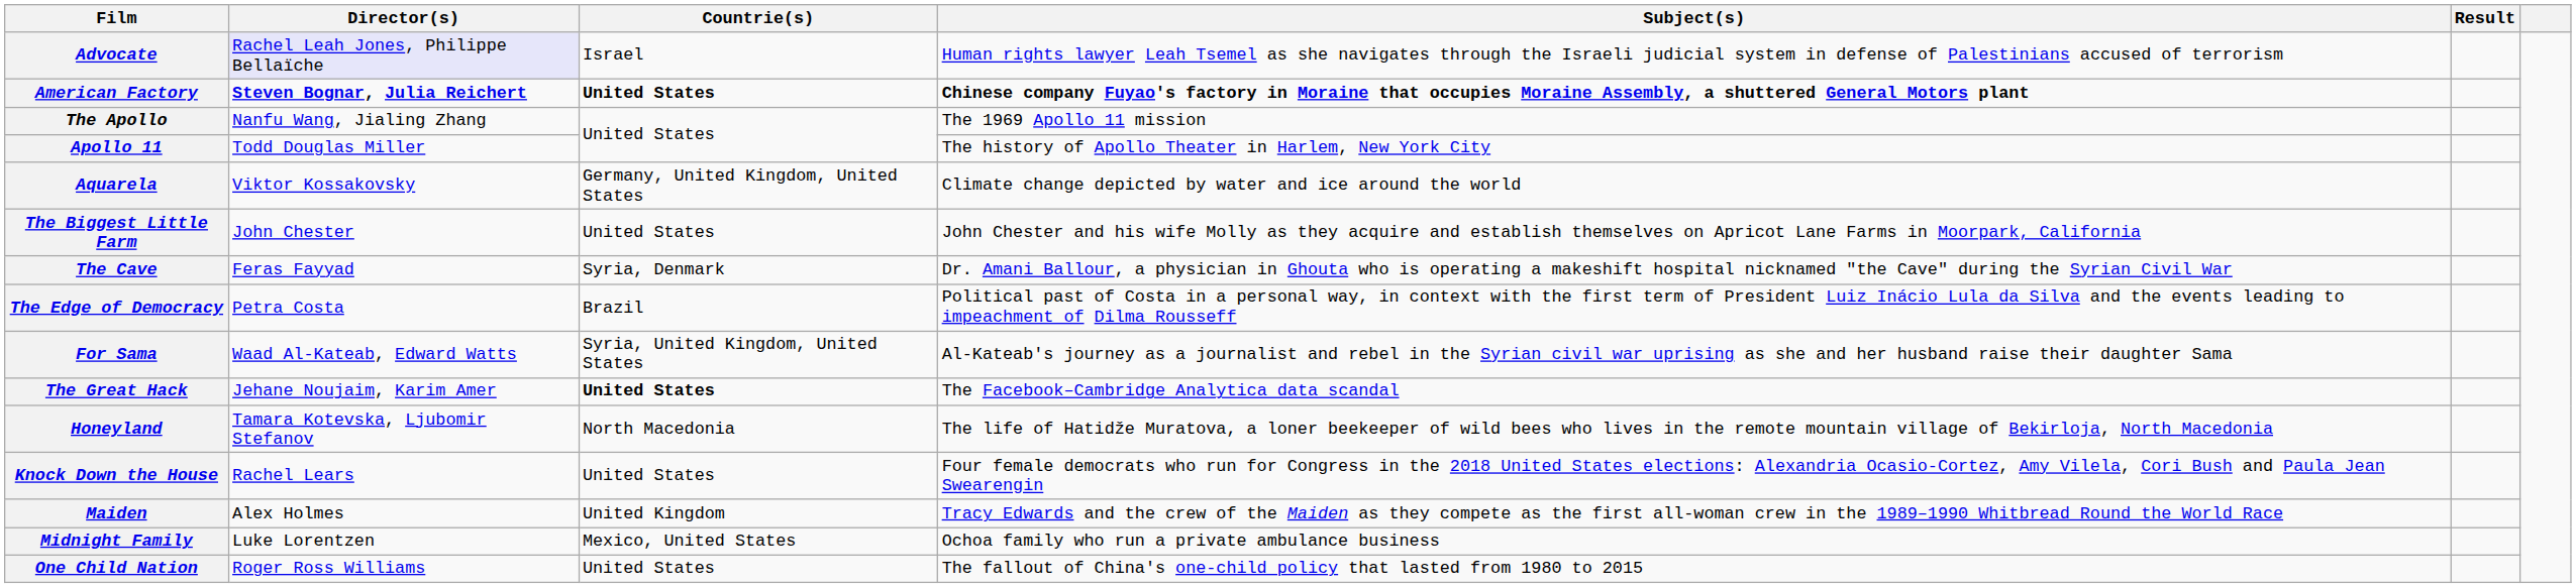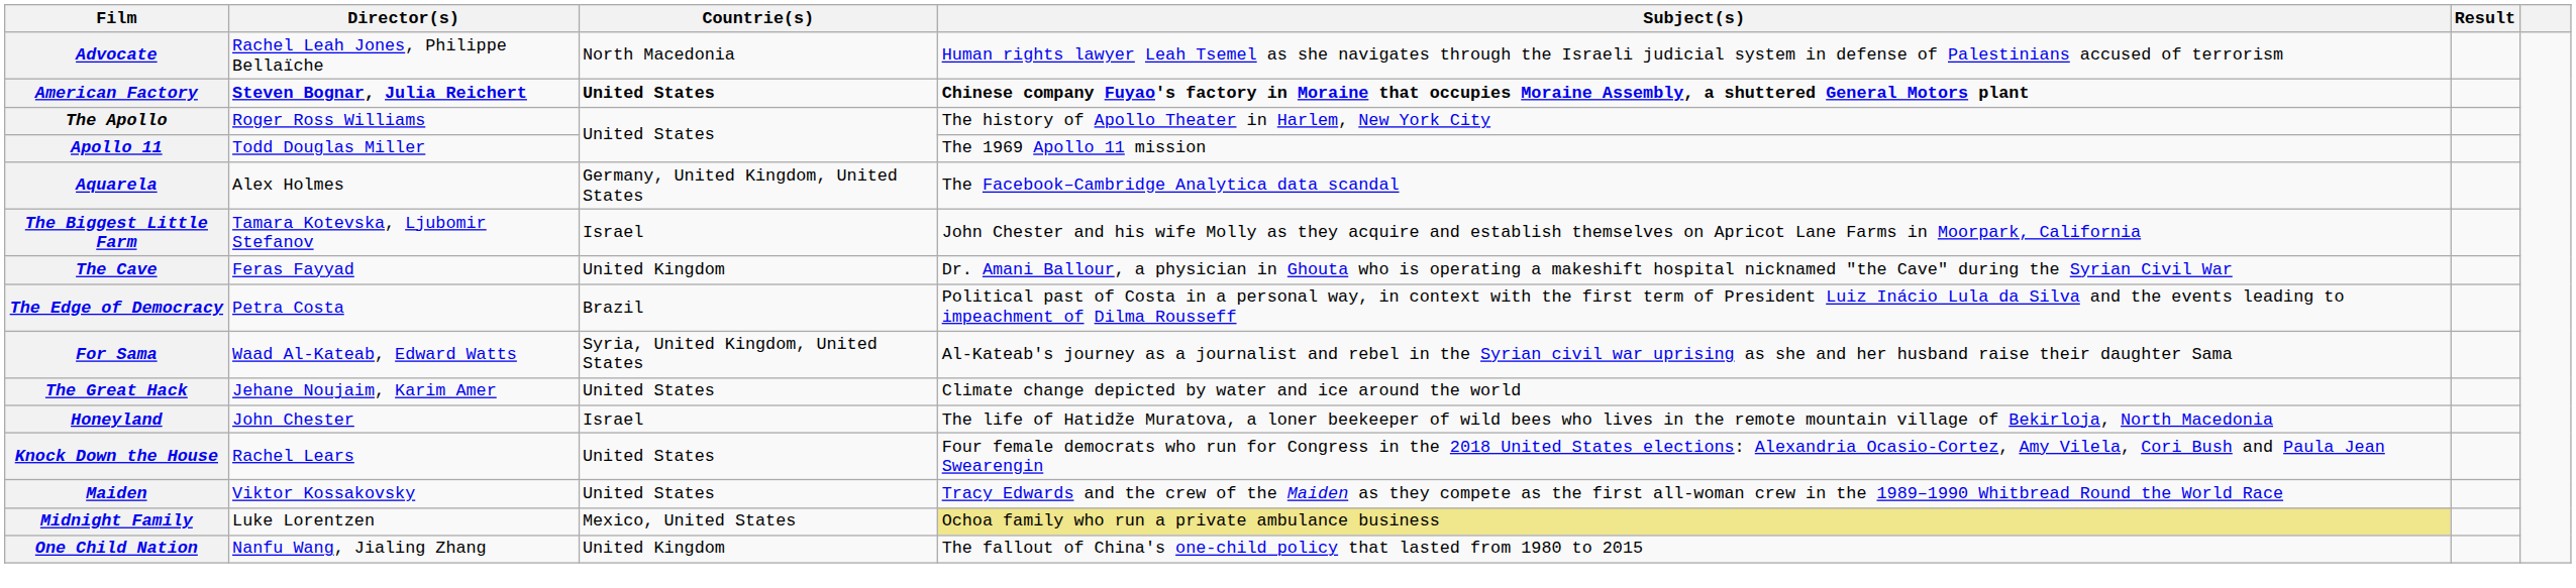Advocate | Director(s): lavender background -> no background
Advocate | Countrie(s): Israel -> North Macedonia
The Apollo | Director(s): Nanfu Wang, Jialing Zhang -> Roger Ross Williams
The Apollo | Subject(s): The 1969 Apollo 11 mission -> The history of Apollo Theater in Harlem, New York City
Apollo 11 | Subject(s): The history of Apollo Theater in Harlem, New York City -> The 1969 Apollo 11 mission
Aquarela | Director(s): Viktor Kossakovsky -> Alex Holmes
Aquarela | Subject(s): Climate change depicted by water and ice around the world -> The Facebook–Cambridge Analytica data scandal
The Biggest Little Farm | Director(s): John Chester -> Tamara Kotevska, Ljubomir Stefanov
The Biggest Little Farm | Countrie(s): United States -> Israel
The Cave | Countrie(s): Syria, Denmark -> United Kingdom
The Great Hack | Countrie(s): bold -> normal
The Great Hack | Subject(s): The Facebook–Cambridge Analytica data scandal -> Climate change depicted by water and ice around the world
Honeyland | Director(s): Tamara Kotevska, Ljubomir Stefanov -> John Chester
Honeyland | Countrie(s): North Macedonia -> Israel
Maiden | Director(s): Alex Holmes -> Viktor Kossakovsky
Maiden | Countrie(s): United Kingdom -> United States
Midnight Family | Subject(s): no background -> khaki background
One Child Nation | Director(s): Roger Ross Williams -> Nanfu Wang, Jialing Zhang
One Child Nation | Countrie(s): United States -> United Kingdom
